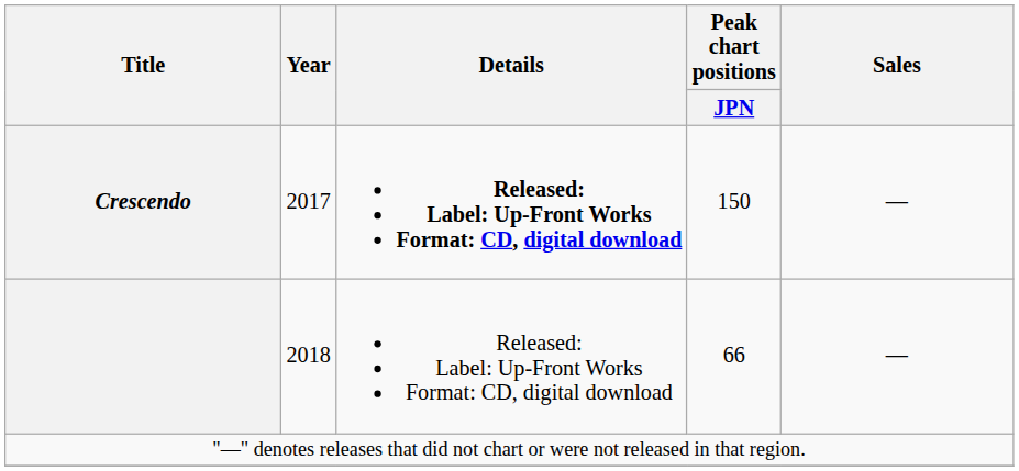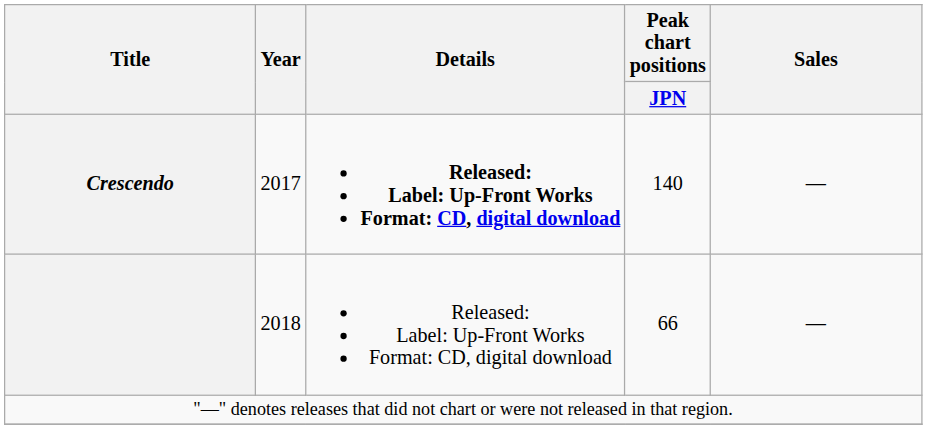Crescendo | Peak chart positions / JPN: 150 -> 140
